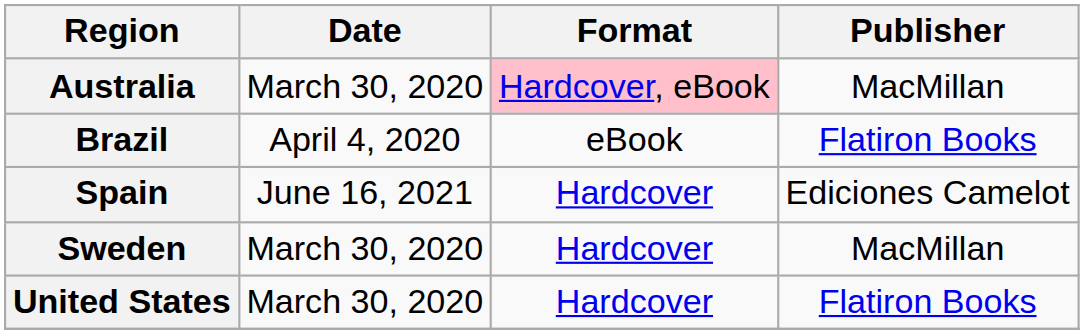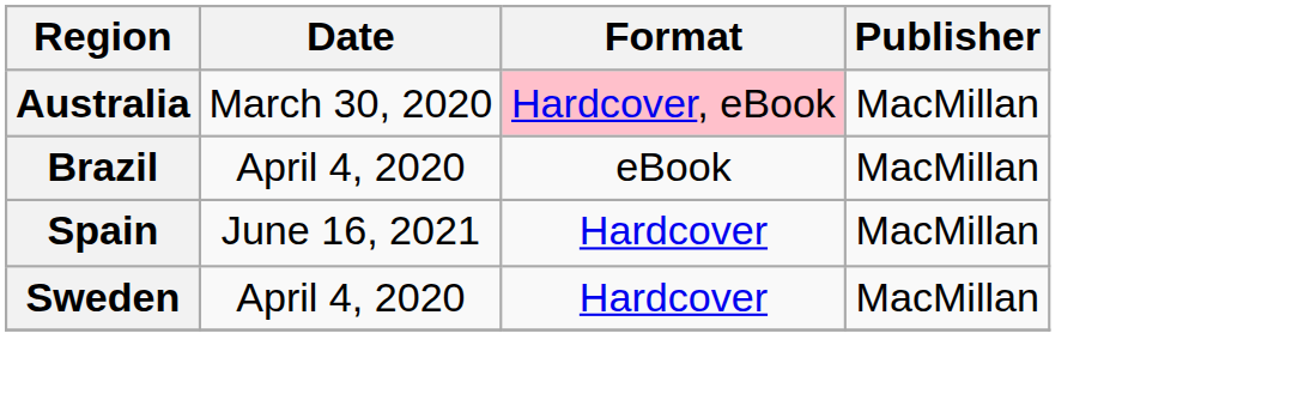Brazil | Publisher: Flatiron Books -> MacMillan
Spain | Publisher: Ediciones Camelot -> MacMillan
Sweden | Date: March 30, 2020 -> April 4, 2020
- row: United States | March 30, 2020 | Hardcover | Flatiron Books
